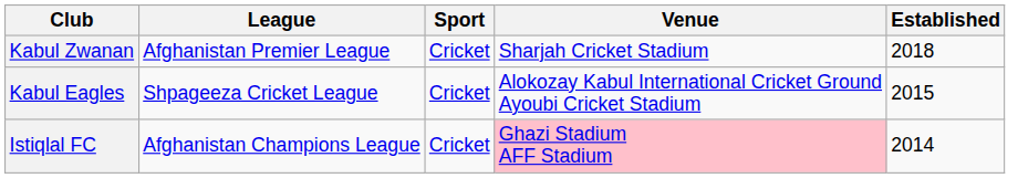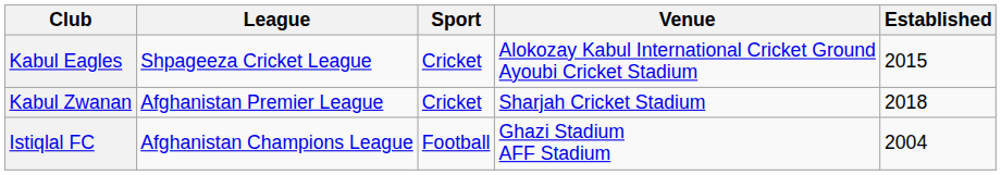rows swapped: Kabul Zwanan <-> Kabul Eagles
Istiqlal FC | Sport: Cricket -> Football
Istiqlal FC | Venue: pink background -> no background
Istiqlal FC | Established: 2014 -> 2004
